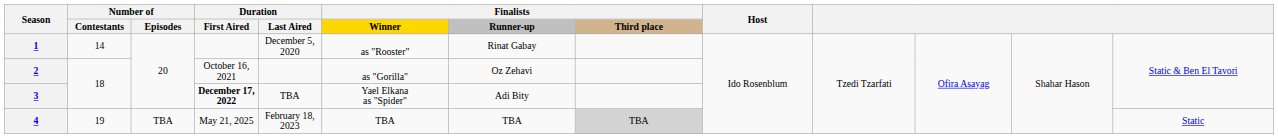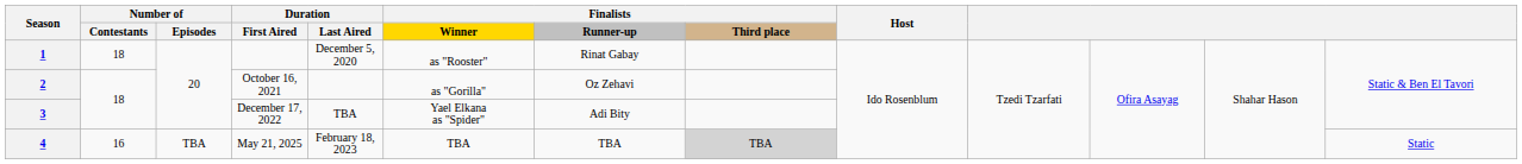1 | Number of / Contestants: 14 -> 18
3 | Duration / First Aired: bold -> normal
4 | Number of / Contestants: 19 -> 16
